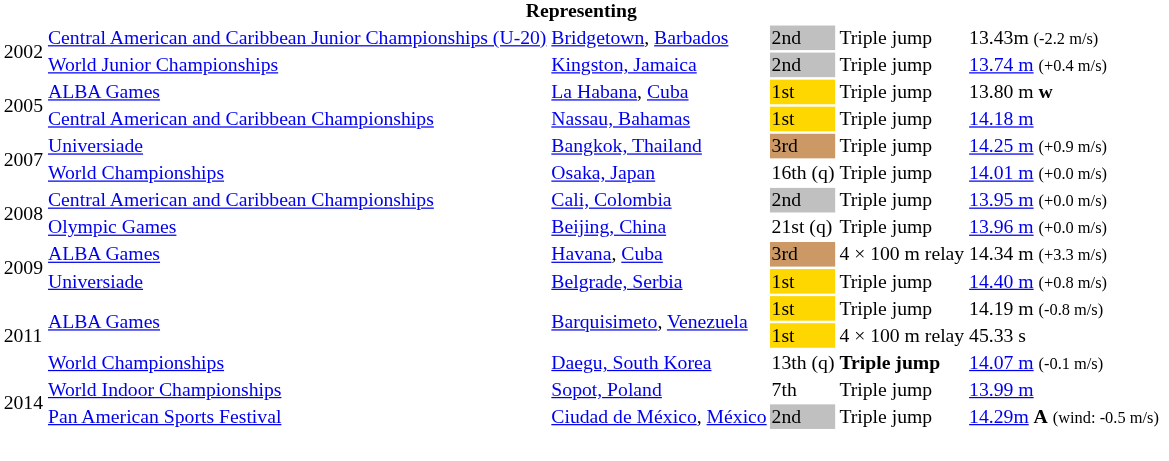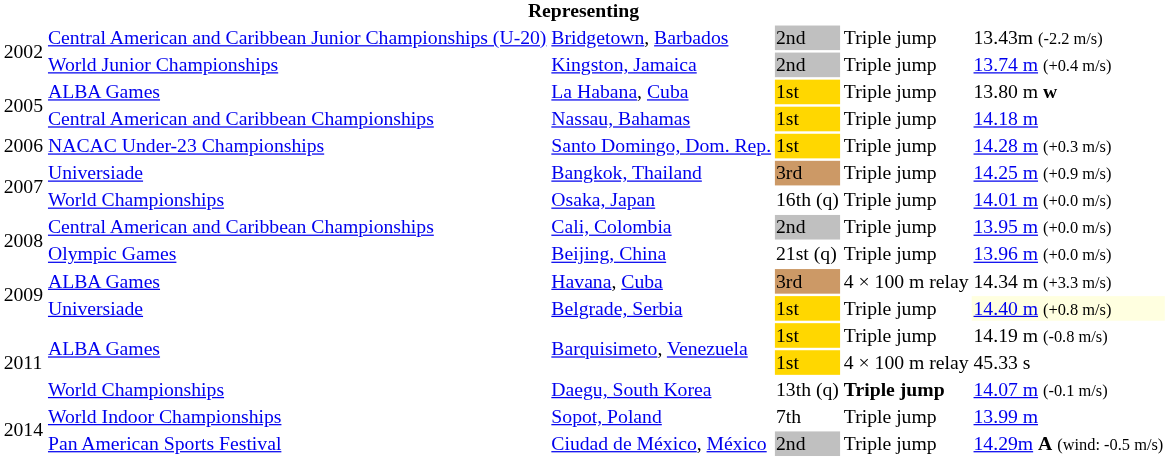+ row: 2006 | NACAC Under-23 Championships | Santo Domingo, Dom. Rep. | 1st | Triple jump | 14.28 m (+0.3 m/s)
Belgrade, Serbia | column 6: no background -> lightyellow background
